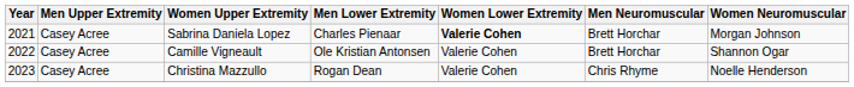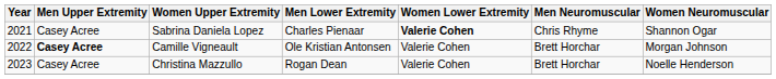Sabrina Daniela Lopez | Men Neuromuscular: Brett Horchar -> Chris Rhyme
Sabrina Daniela Lopez | Women Neuromuscular: Morgan Johnson -> Shannon Ogar
Camille Vigneault | Men Upper Extremity: normal -> bold
Camille Vigneault | Women Neuromuscular: Shannon Ogar -> Morgan Johnson
Christina Mazzullo | Men Neuromuscular: Chris Rhyme -> Brett Horchar
